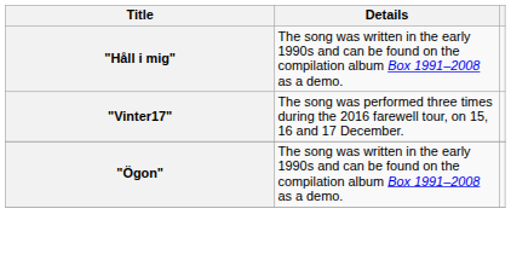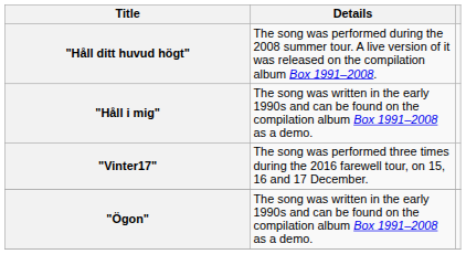+ row: "Håll ditt huvud högt" | The song was performed during the 2008 summer tour. A live version of it was released on the compilation album Box 1991–2008.
